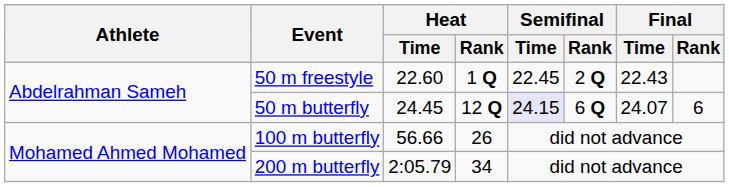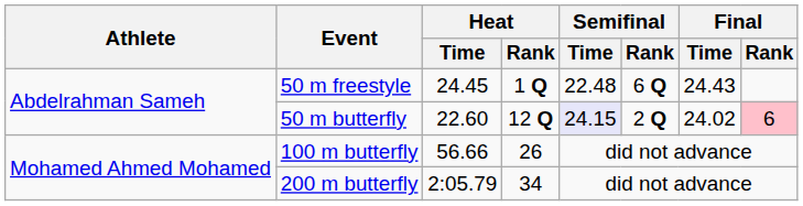50 m freestyle | Heat / Time: 22.60 -> 24.45
50 m freestyle | Semifinal / Time: 22.45 -> 22.48
50 m freestyle | Semifinal / Rank: 2 Q -> 6 Q
50 m freestyle | Final / Time: 22.43 -> 24.43
50 m butterfly | Heat / Time: 24.45 -> 22.60
50 m butterfly | Semifinal / Rank: 6 Q -> 2 Q
50 m butterfly | Final / Time: 24.07 -> 24.02
50 m butterfly | Final / Rank: no background -> pink background
